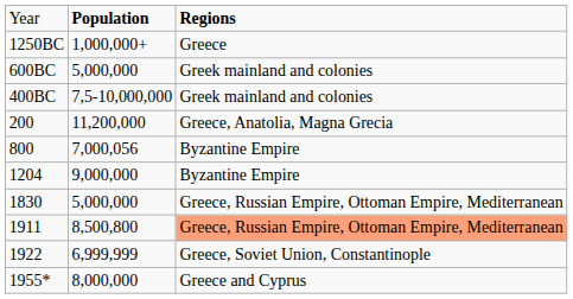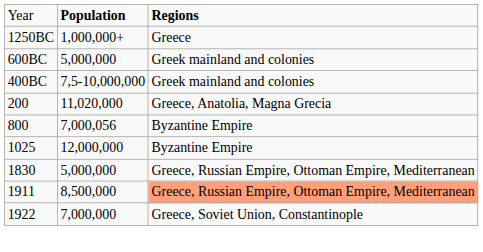200 | column 2: 11,200,000 -> 11,020,000
+ row: 1025 | 12,000,000 | Byzantine Empire
- row: 1204 | 9,000,000 | Byzantine Empire
1911 | column 2: 8,500,800 -> 8,500,000
1922 | column 2: 6,999,999 -> 7,000,000
- row: 1955* | 8,000,000 | Greece and Cyprus
